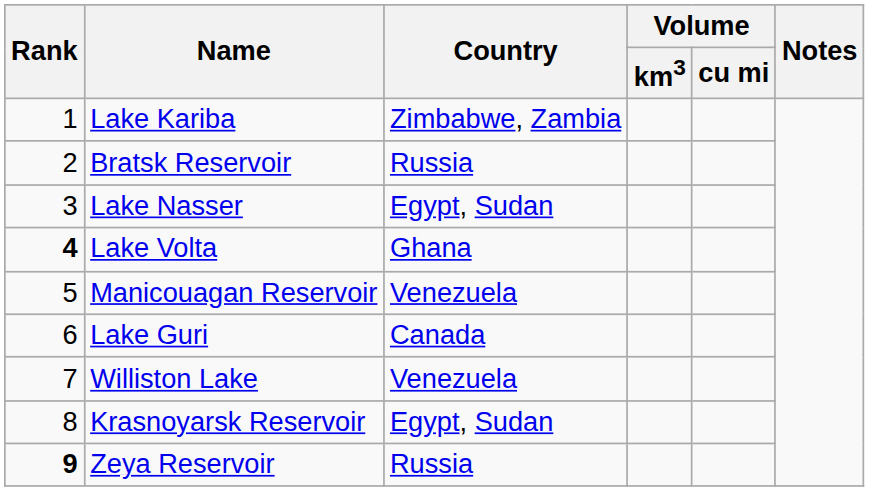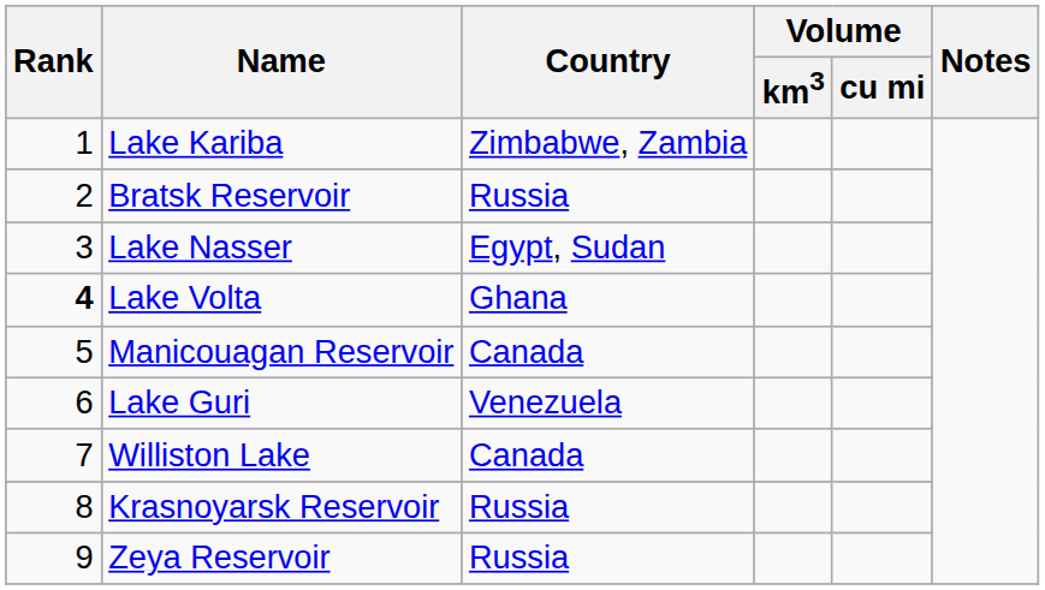Manicouagan Reservoir | Country: Venezuela -> Canada
Lake Guri | Country: Canada -> Venezuela
Williston Lake | Country: Venezuela -> Canada
Krasnoyarsk Reservoir | Country: Egypt, Sudan -> Russia
Zeya Reservoir | Rank: bold -> normal
